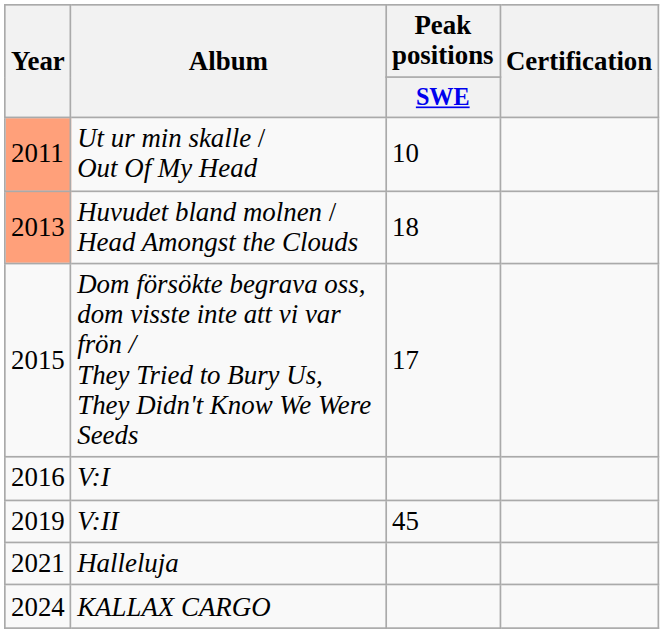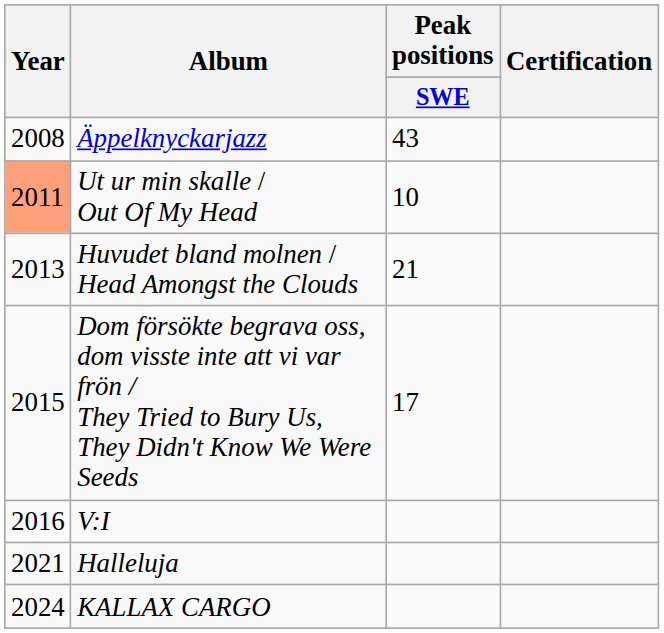+ row: 2008 | Äppelknyckarjazz | 43
Huvudet bland molnen / Head Amongst the Clouds | Year: lightsalmon background -> no background
Huvudet bland molnen / Head Amongst the Clouds | Peak positions / SWE: 18 -> 21
- row: 2019 | V:II | 45
